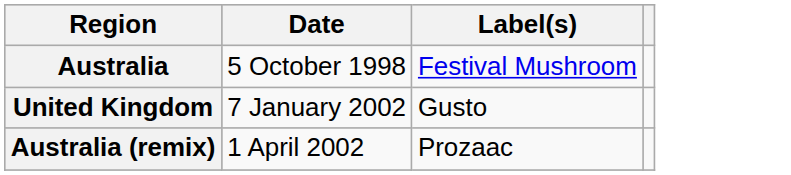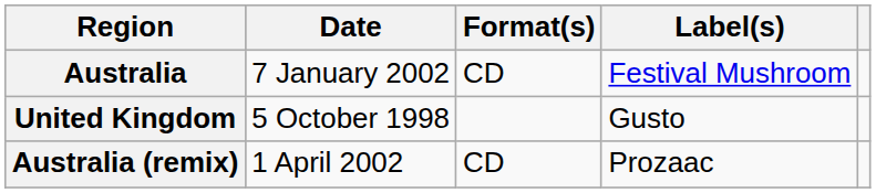+ column: Format(s) | CD | CD
Australia | Date: 5 October 1998 -> 7 January 2002
United Kingdom | Date: 7 January 2002 -> 5 October 1998
